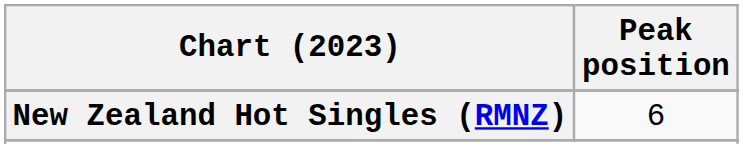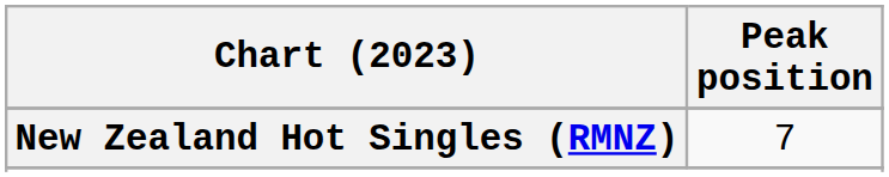New Zealand Hot Singles (RMNZ) | Peak position: 6 -> 7
